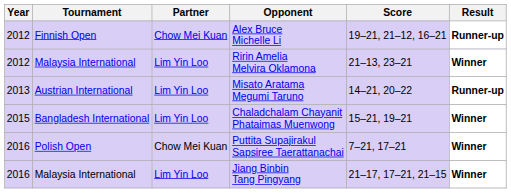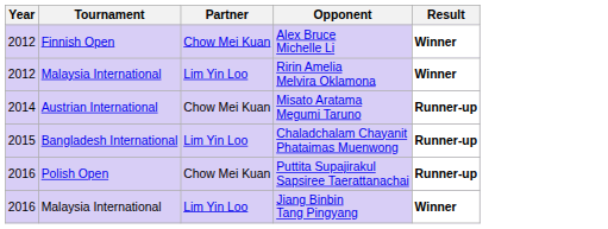- column: Score | 19–21, 21–12, 16–21 | 21–13, 23–21 | 14–21, 20–22 | 15–21, 19–21 | 7–21, 17–21 | 21–17, 17–21, 21–15
Alex Bruce Michelle Li | Result: Runner-up -> Winner
Misato Aratama Megumi Taruno | Year: 2013 -> 2014
Misato Aratama Megumi Taruno | Partner: Lim Yin Loo -> Chow Mei Kuan
Chaladchalam Chayanit Phataimas Muenwong | Result: Winner -> Runner-up
Puttita Supajirakul Sapsiree Taerattanachai | Result: Winner -> Runner-up
